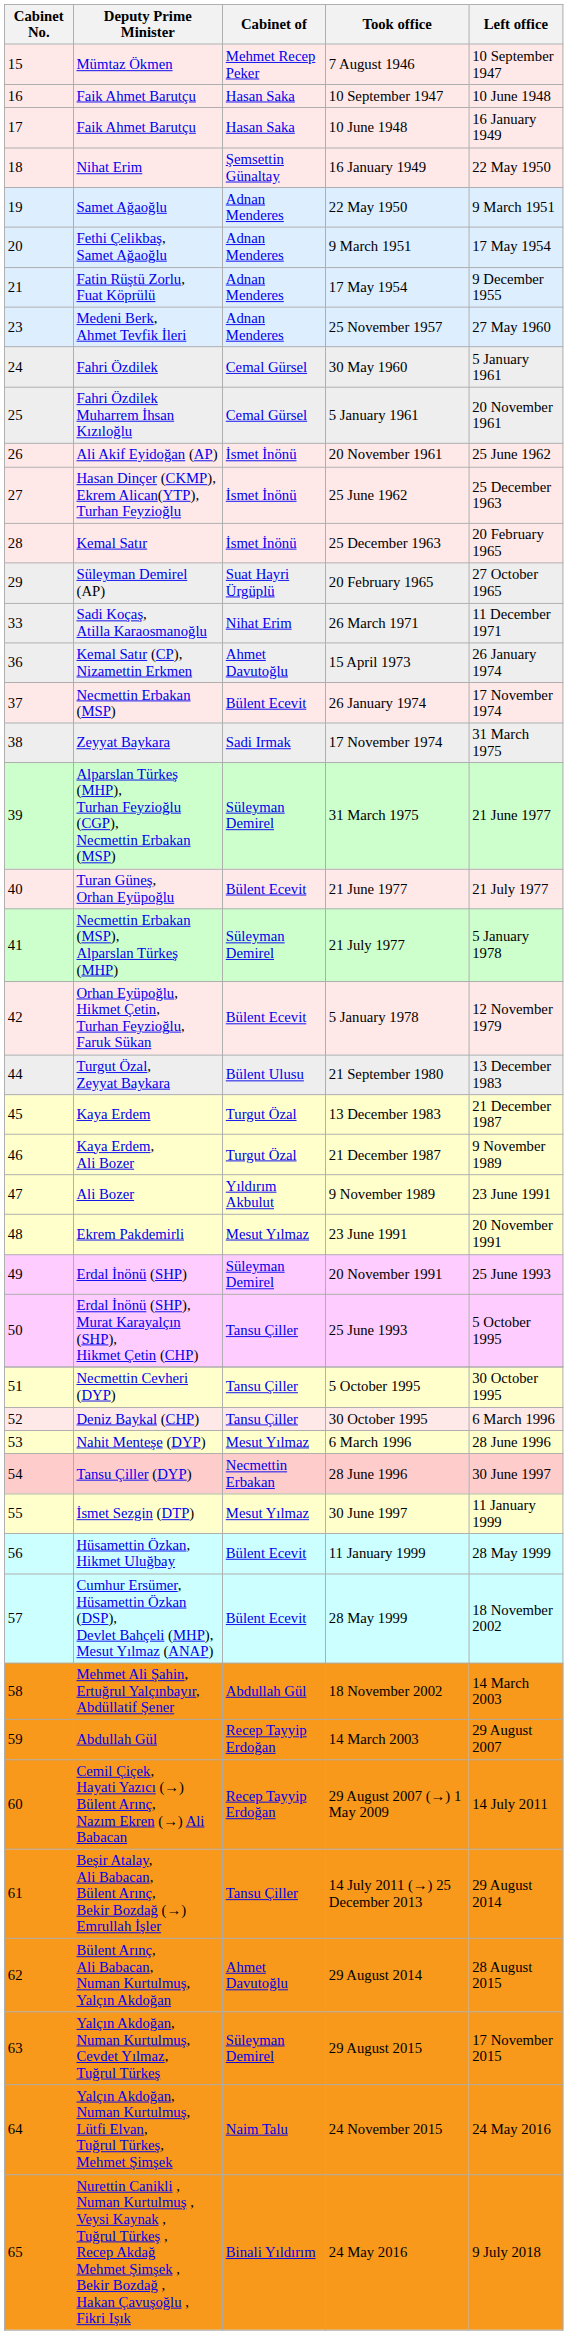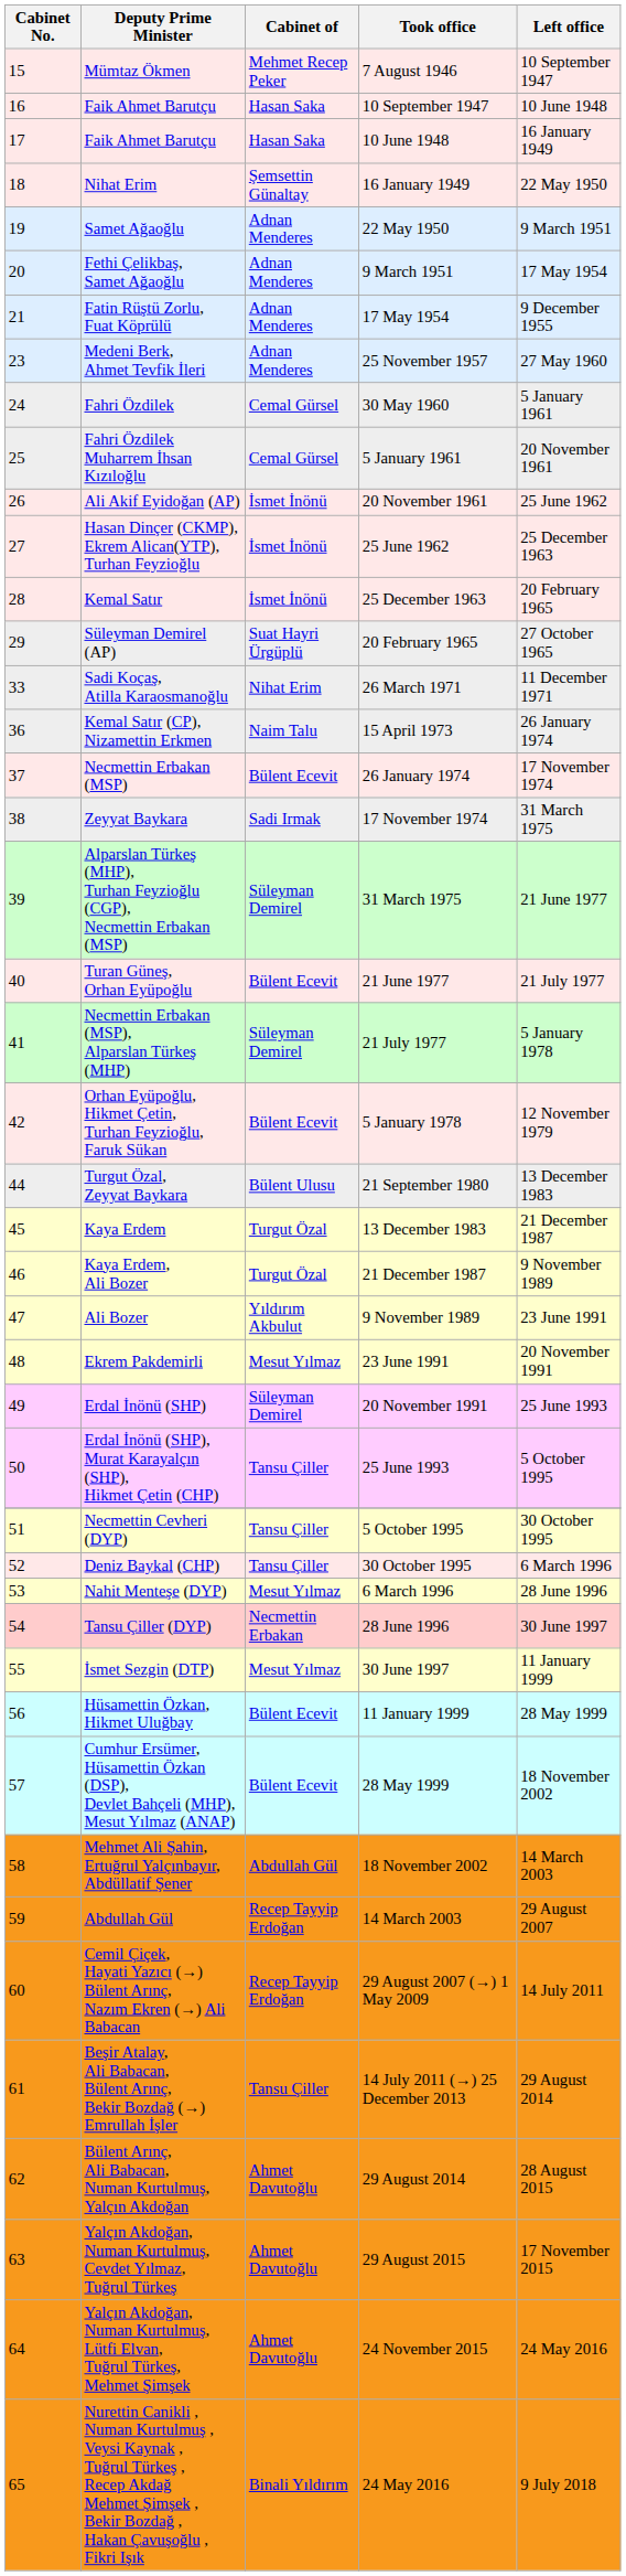15 April 1973 | Cabinet of: Ahmet Davutoğlu -> Naim Talu
29 August 2015 | Cabinet of: Süleyman Demirel -> Ahmet Davutoğlu
24 November 2015 | Cabinet of: Naim Talu -> Ahmet Davutoğlu
